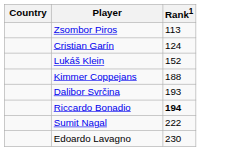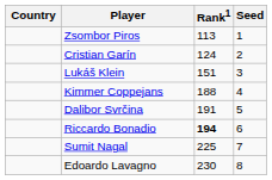+ column: Seed | 1 | 2 | 3 | 4 | 5 | 6 | 7 | 8
Lukáš Klein | Rank1: 152 -> 151
Dalibor Svrčina | Rank1: 193 -> 191
Sumit Nagal | Rank1: 222 -> 225
